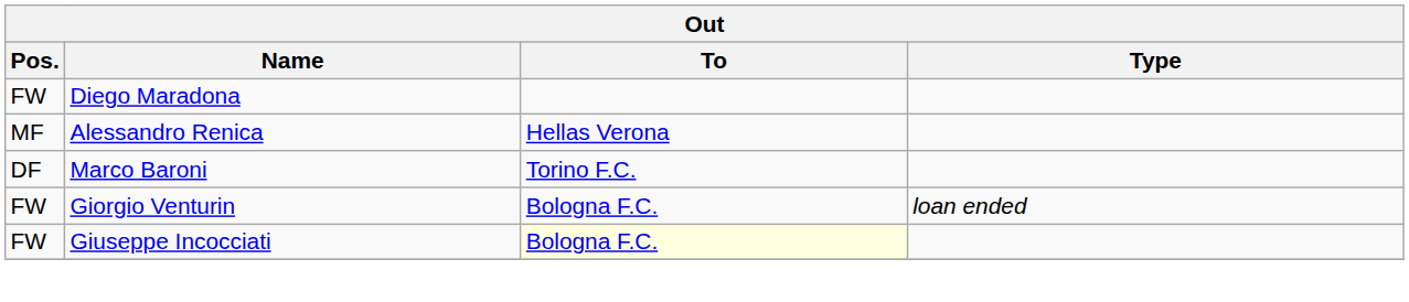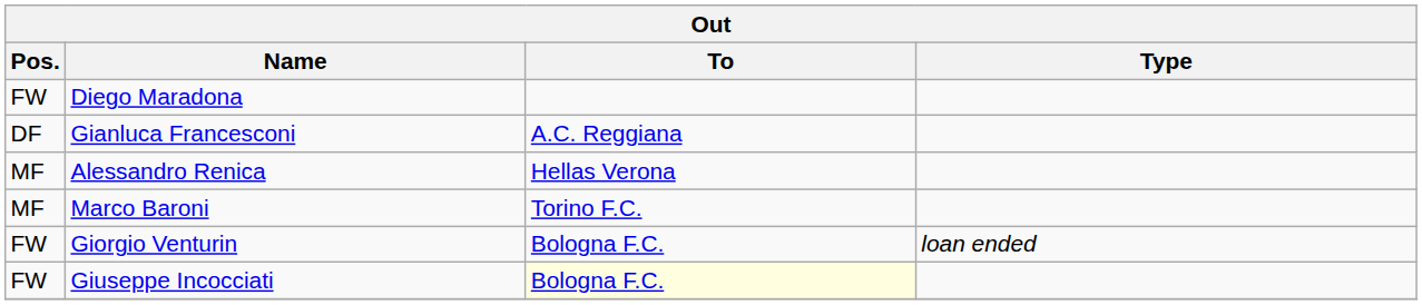+ row: DF | Gianluca Francesconi | A.C. Reggiana
Marco Baroni | Pos.: DF -> MF
